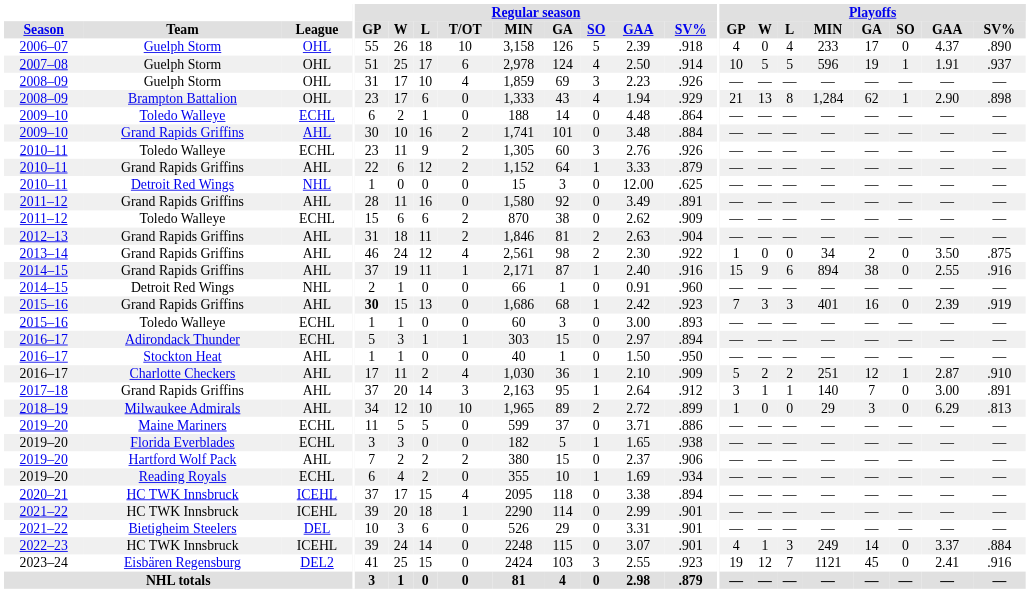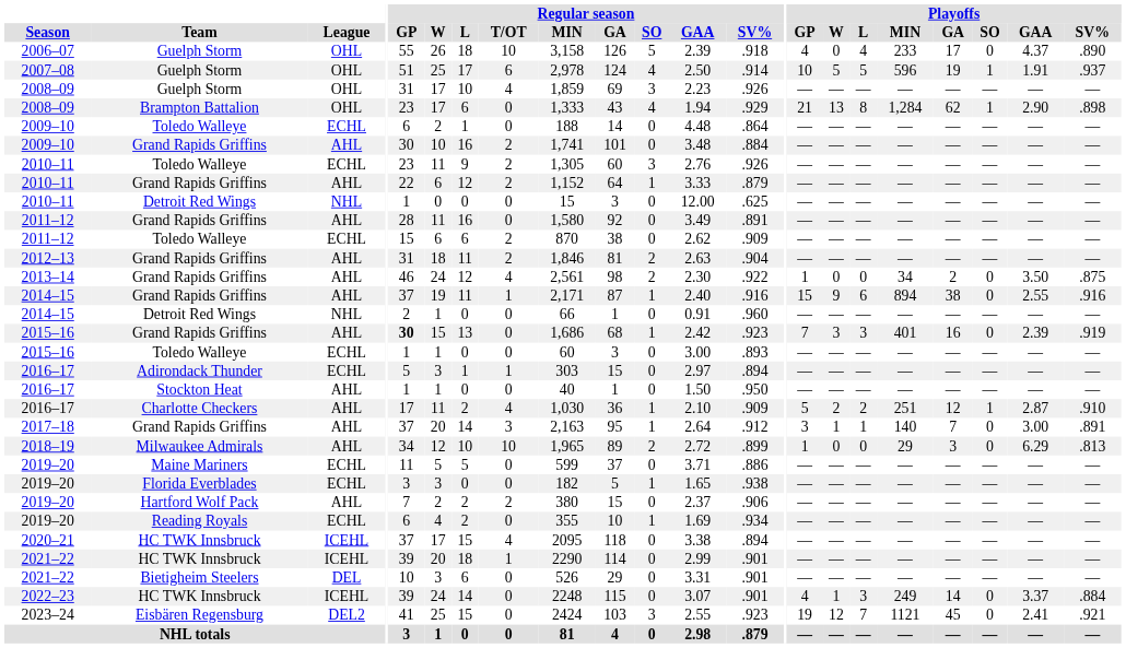2023–24 | Playoffs / SV%: .916 -> .921
